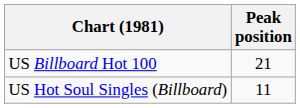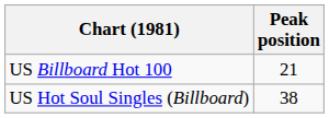US Hot Soul Singles (Billboard) | Peak position: 11 -> 38
